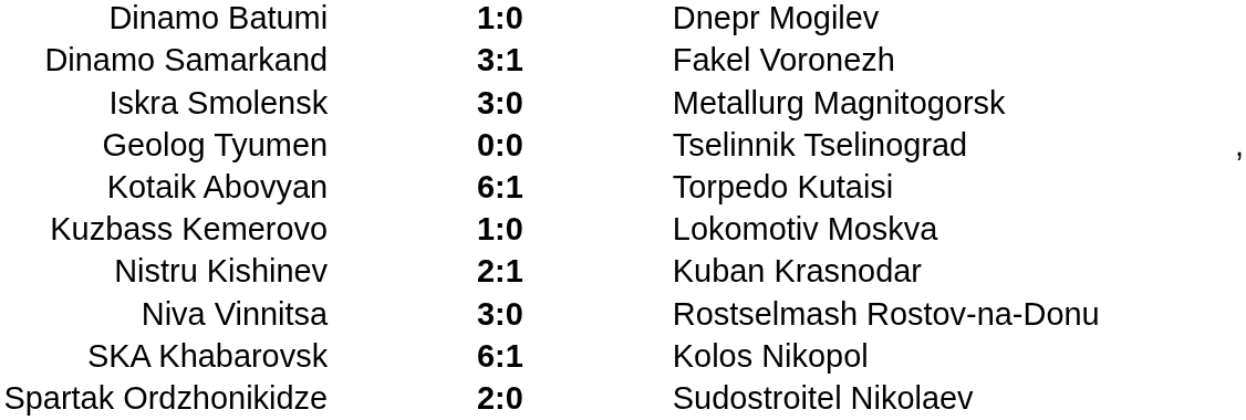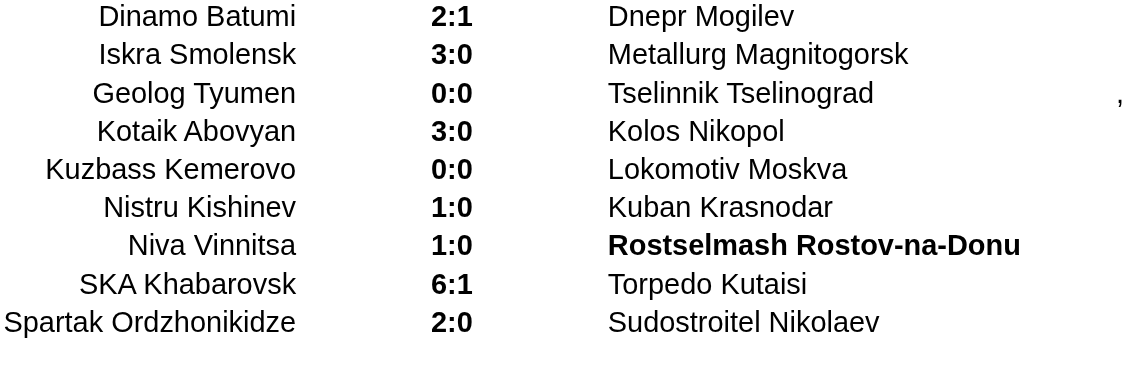Dinamo Batumi | column 2: 1:0 -> 2:1
- row: Dinamo Samarkand | 3:1 | Fakel Voronezh
Kotaik Abovyan | column 2: 6:1 -> 3:0
Kotaik Abovyan | column 3: Torpedo Kutaisi -> Kolos Nikopol
Kuzbass Kemerovo | column 2: 1:0 -> 0:0
Nistru Kishinev | column 2: 2:1 -> 1:0
Niva Vinnitsa | column 2: 3:0 -> 1:0
Niva Vinnitsa | column 3: normal -> bold
SKA Khabarovsk | column 3: Kolos Nikopol -> Torpedo Kutaisi
